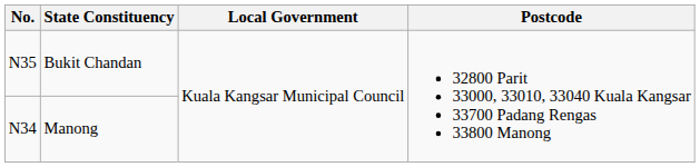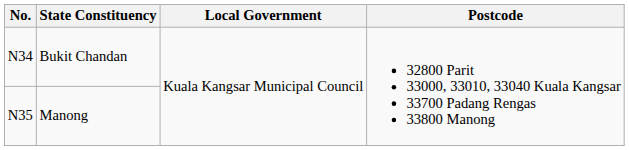Bukit Chandan | No.: N35 -> N34
Manong | No.: N34 -> N35
